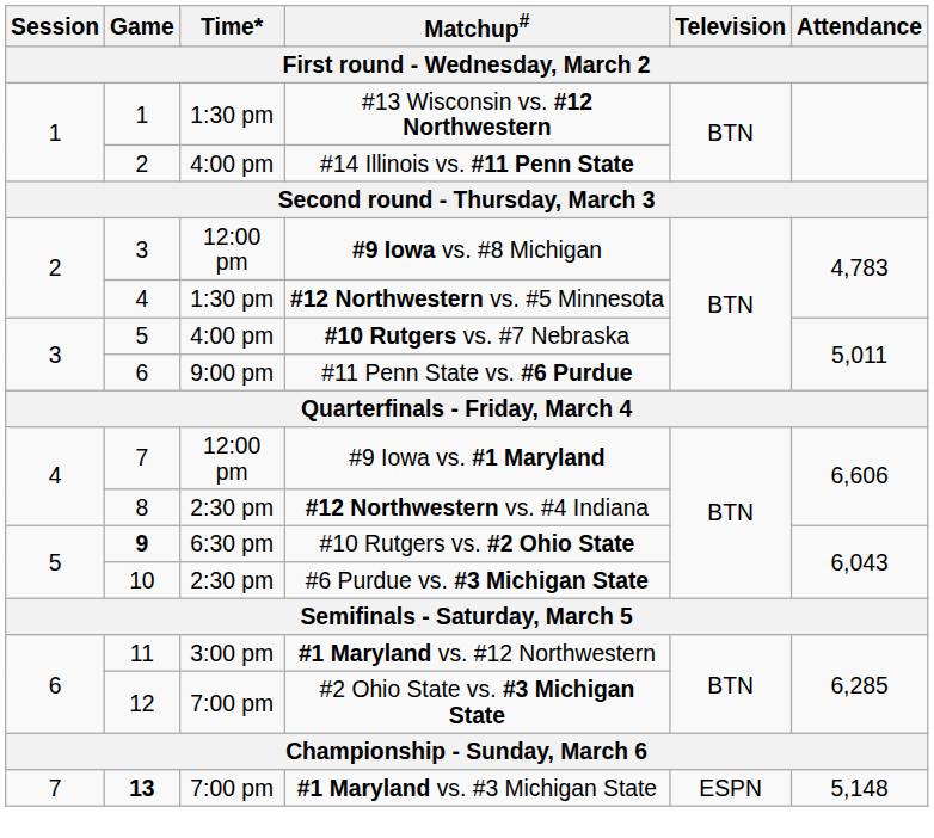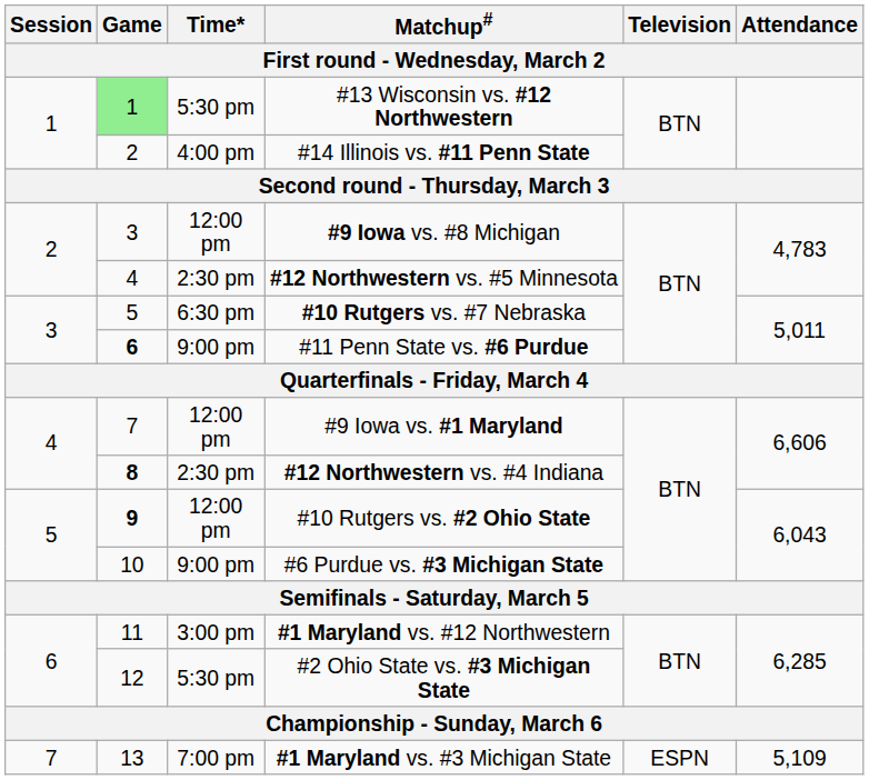#13 Wisconsin vs. #12 Northwestern | Game: no background -> lightgreen background
#13 Wisconsin vs. #12 Northwestern | Time*: 1:30 pm -> 5:30 pm
#12 Northwestern vs. #5 Minnesota | Time*: 1:30 pm -> 2:30 pm
#10 Rutgers vs. #7 Nebraska | Time*: 4:00 pm -> 6:30 pm
#11 Penn State vs. #6 Purdue | Game: normal -> bold
#12 Northwestern vs. #4 Indiana | Game: normal -> bold
#10 Rutgers vs. #2 Ohio State | Time*: 6:30 pm -> 12:00 pm
#6 Purdue vs. #3 Michigan State | Time*: 2:30 pm -> 9:00 pm
#2 Ohio State vs. #3 Michigan State | Time*: 7:00 pm -> 5:30 pm
#1 Maryland vs. #3 Michigan State | Game: bold -> normal
#1 Maryland vs. #3 Michigan State | Attendance: 5,148 -> 5,109
